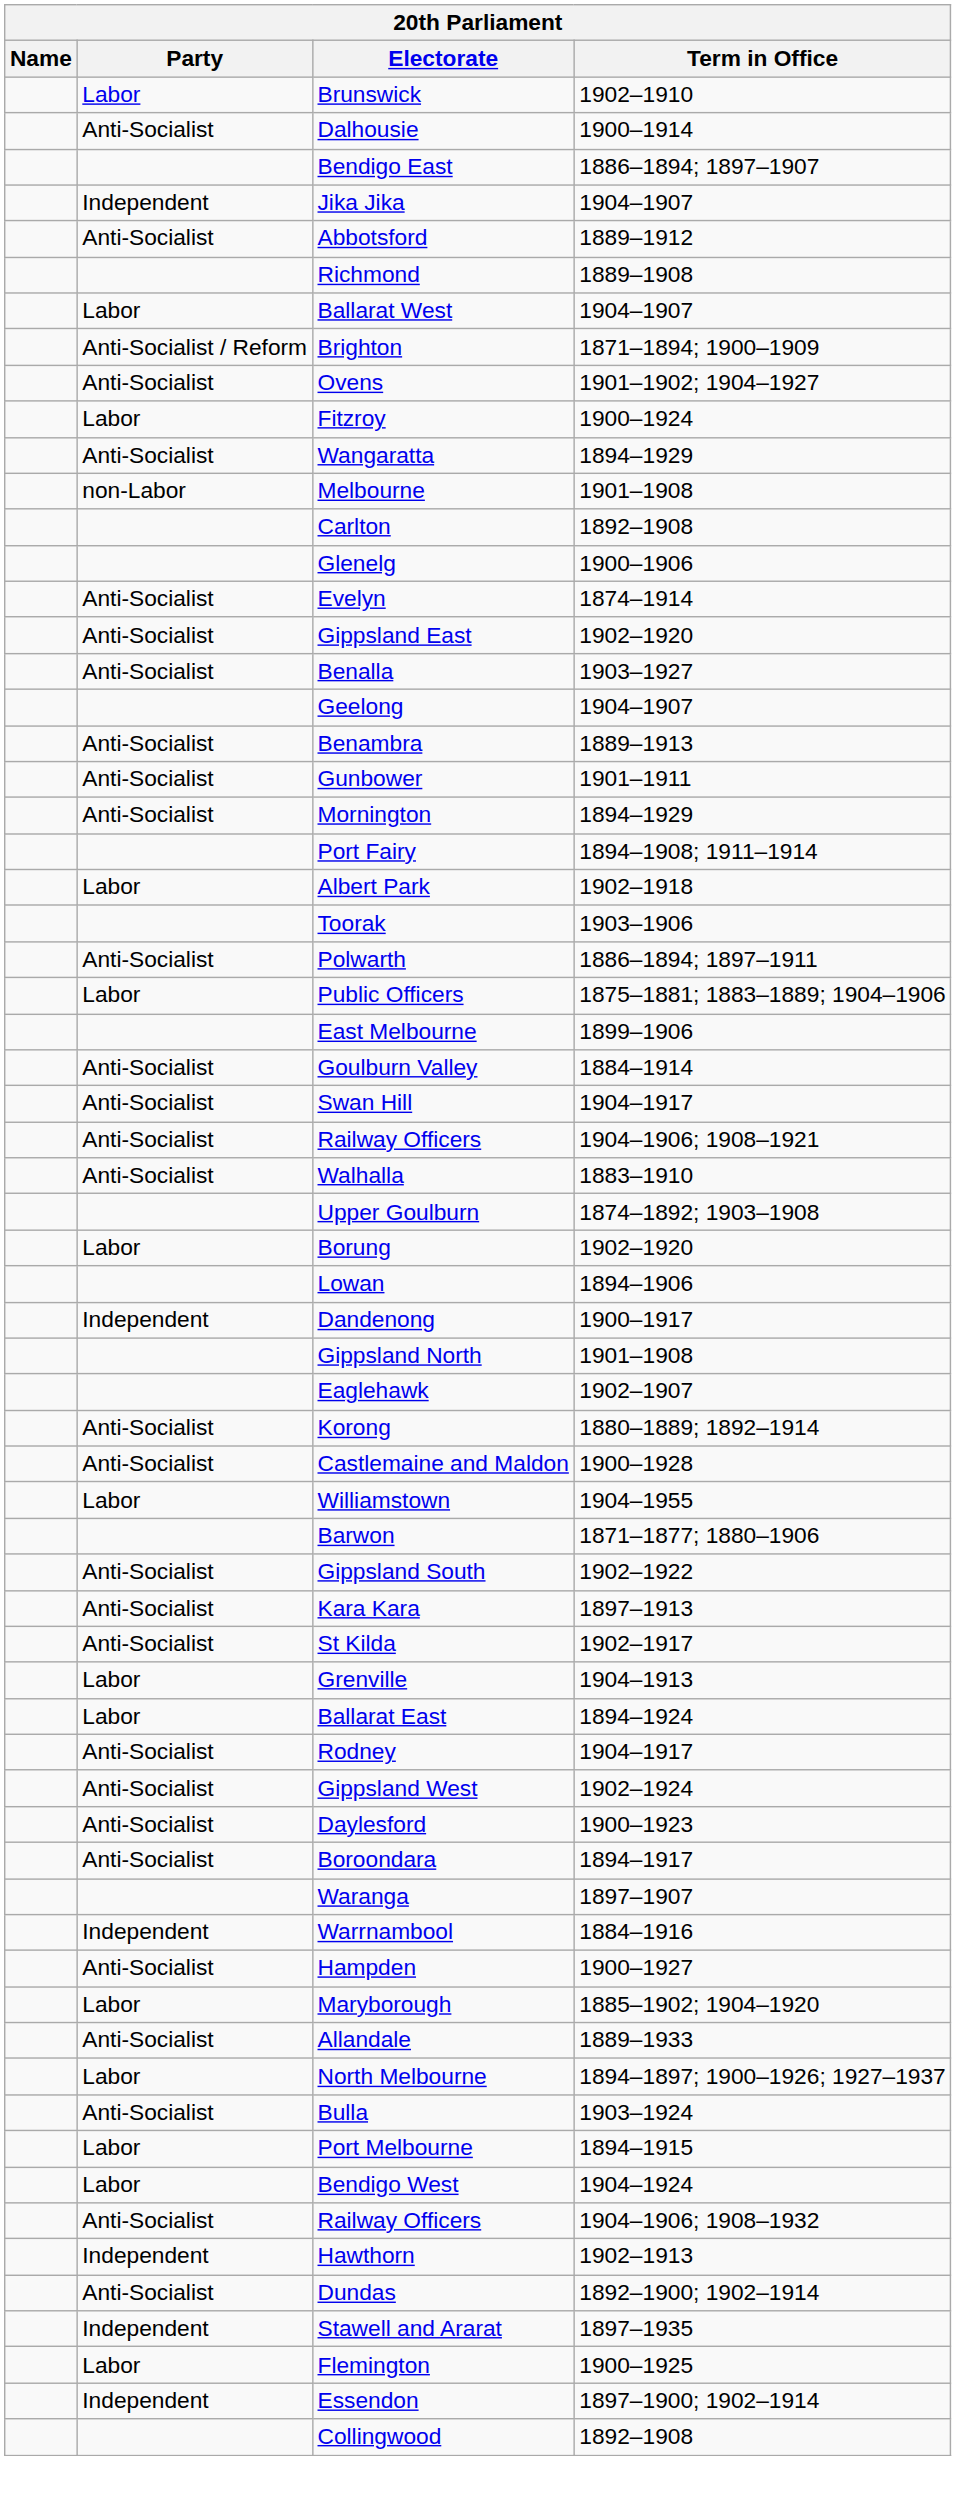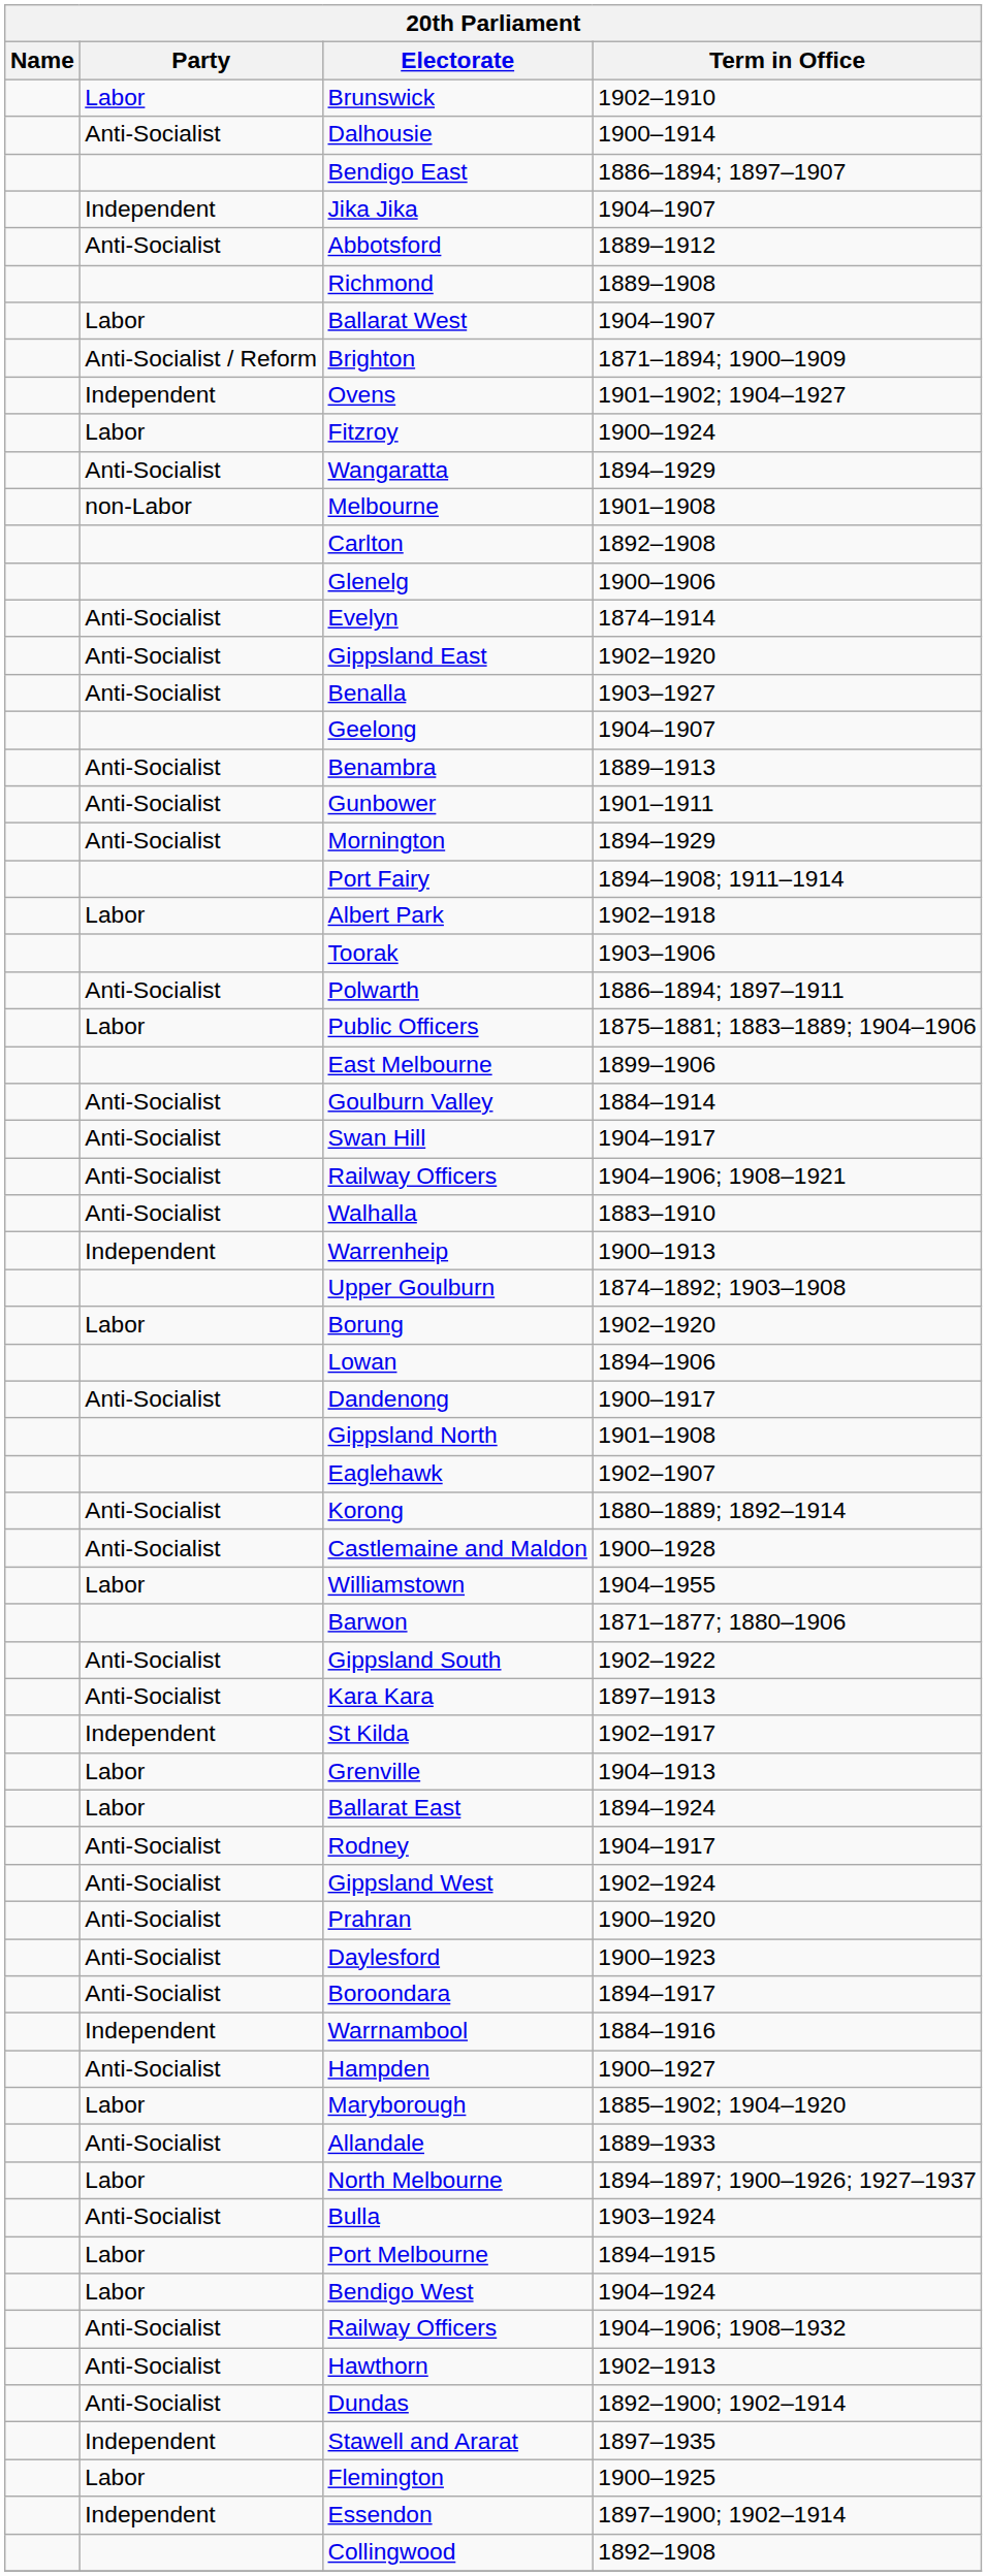Ovens | Party: Anti-Socialist -> Independent
+ row: Independent | Warrenheip | 1900–1913
Dandenong | Party: Independent -> Anti-Socialist
St Kilda | Party: Anti-Socialist -> Independent
+ row: Anti-Socialist | Prahran | 1900–1920
- row: Waranga | 1897–1907
Hawthorn | Party: Independent -> Anti-Socialist
